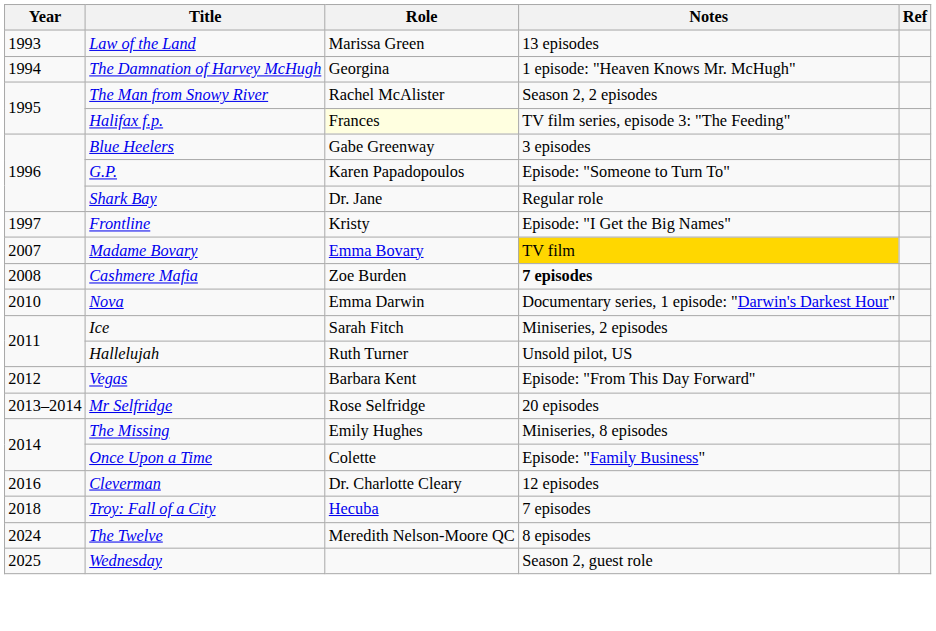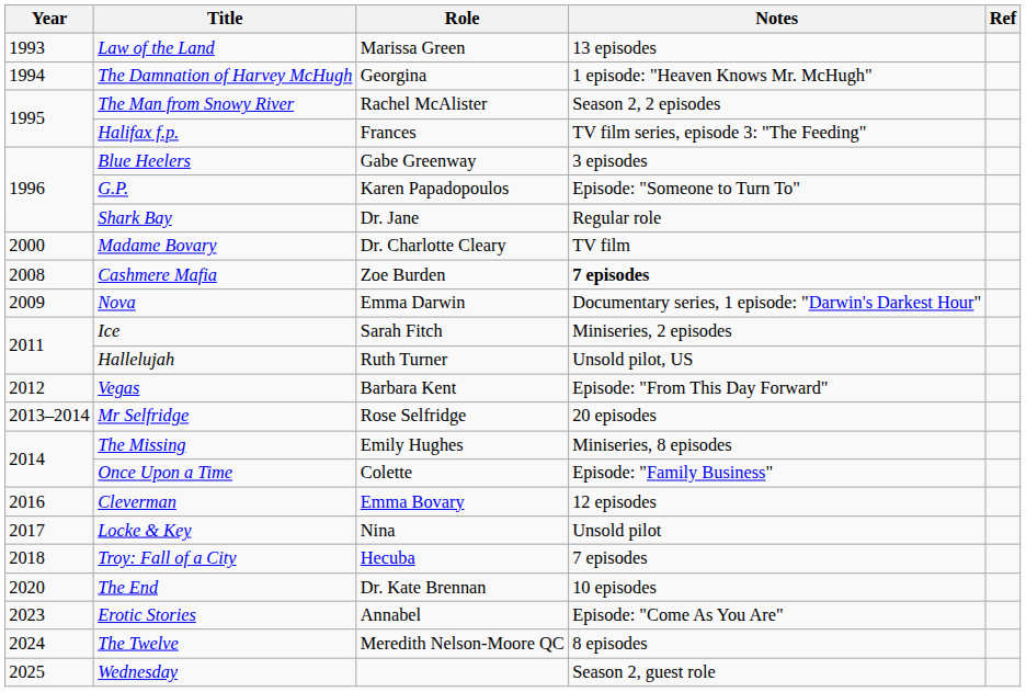Halifax f.p. | Role: lightyellow background -> no background
- row: 1997 | Frontline | Kristy | Episode: "I Get the Big Names"
Madame Bovary | Year: 2007 -> 2000
Madame Bovary | Role: Emma Bovary -> Dr. Charlotte Cleary
Madame Bovary | Notes: gold background -> no background
Nova | Year: 2010 -> 2009
Cleverman | Role: Dr. Charlotte Cleary -> Emma Bovary
+ row: 2017 | Locke & Key | Nina | Unsold pilot
+ row: 2020 | The End | Dr. Kate Brennan | 10 episodes
+ row: 2023 | Erotic Stories | Annabel | Episode: "Come As You Are"
